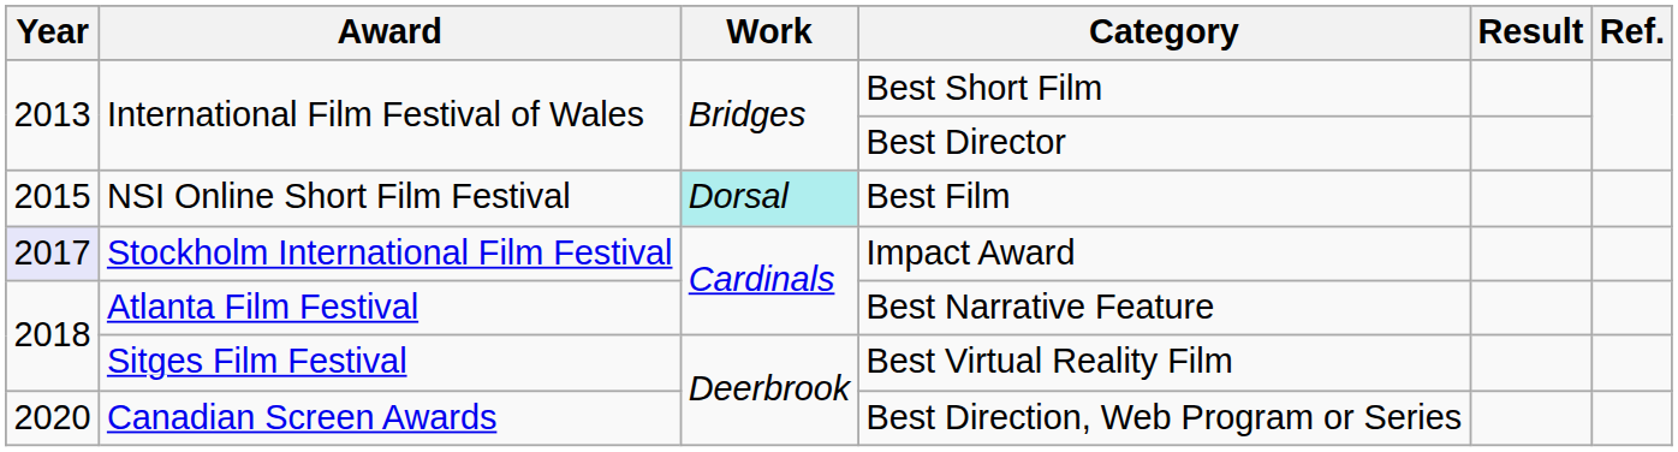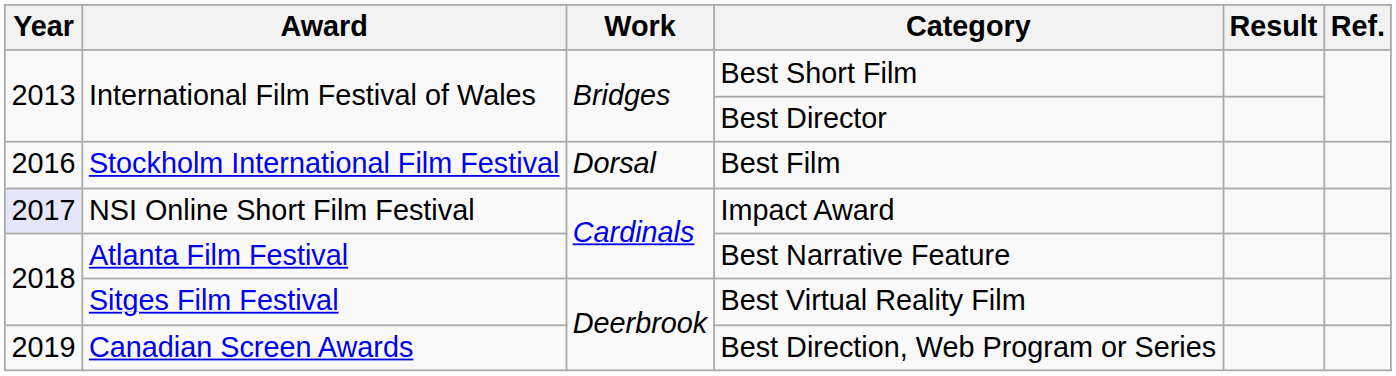Best Film | Year: 2015 -> 2016
Best Film | Award: NSI Online Short Film Festival -> Stockholm International Film Festival
Best Film | Work: paleturquoise background -> no background
Impact Award | Award: Stockholm International Film Festival -> NSI Online Short Film Festival
Best Direction, Web Program or Series | Year: 2020 -> 2019
